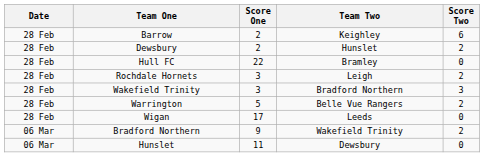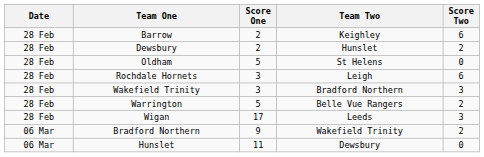- row: 28 Feb | Hull FC | 22 | Bramley | 0
+ row: 28 Feb | Oldham | 5 | St Helens | 0
Rochdale Hornets | Score Two: 2 -> 6
Wigan | Score Two: 0 -> 3
